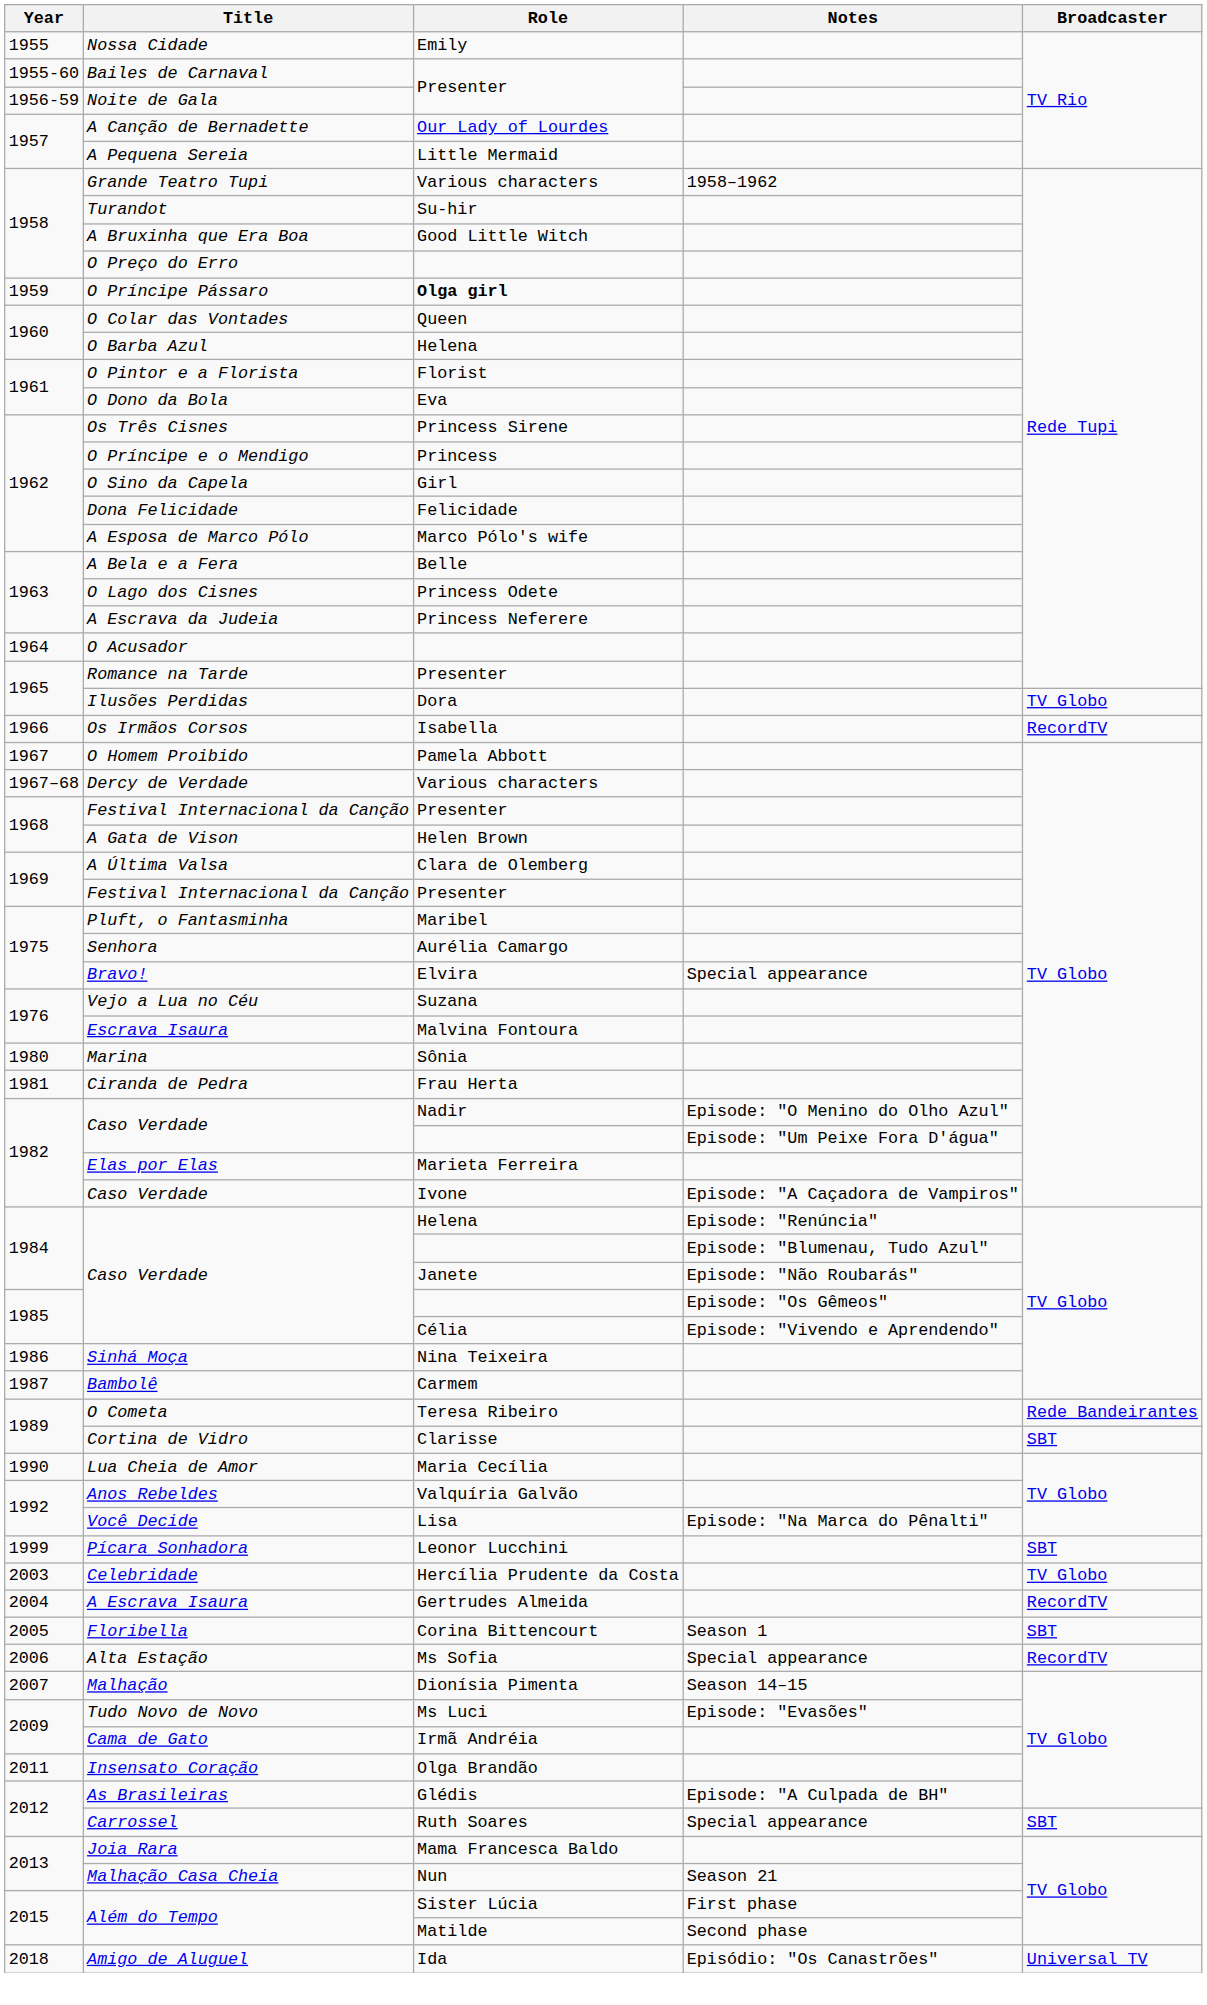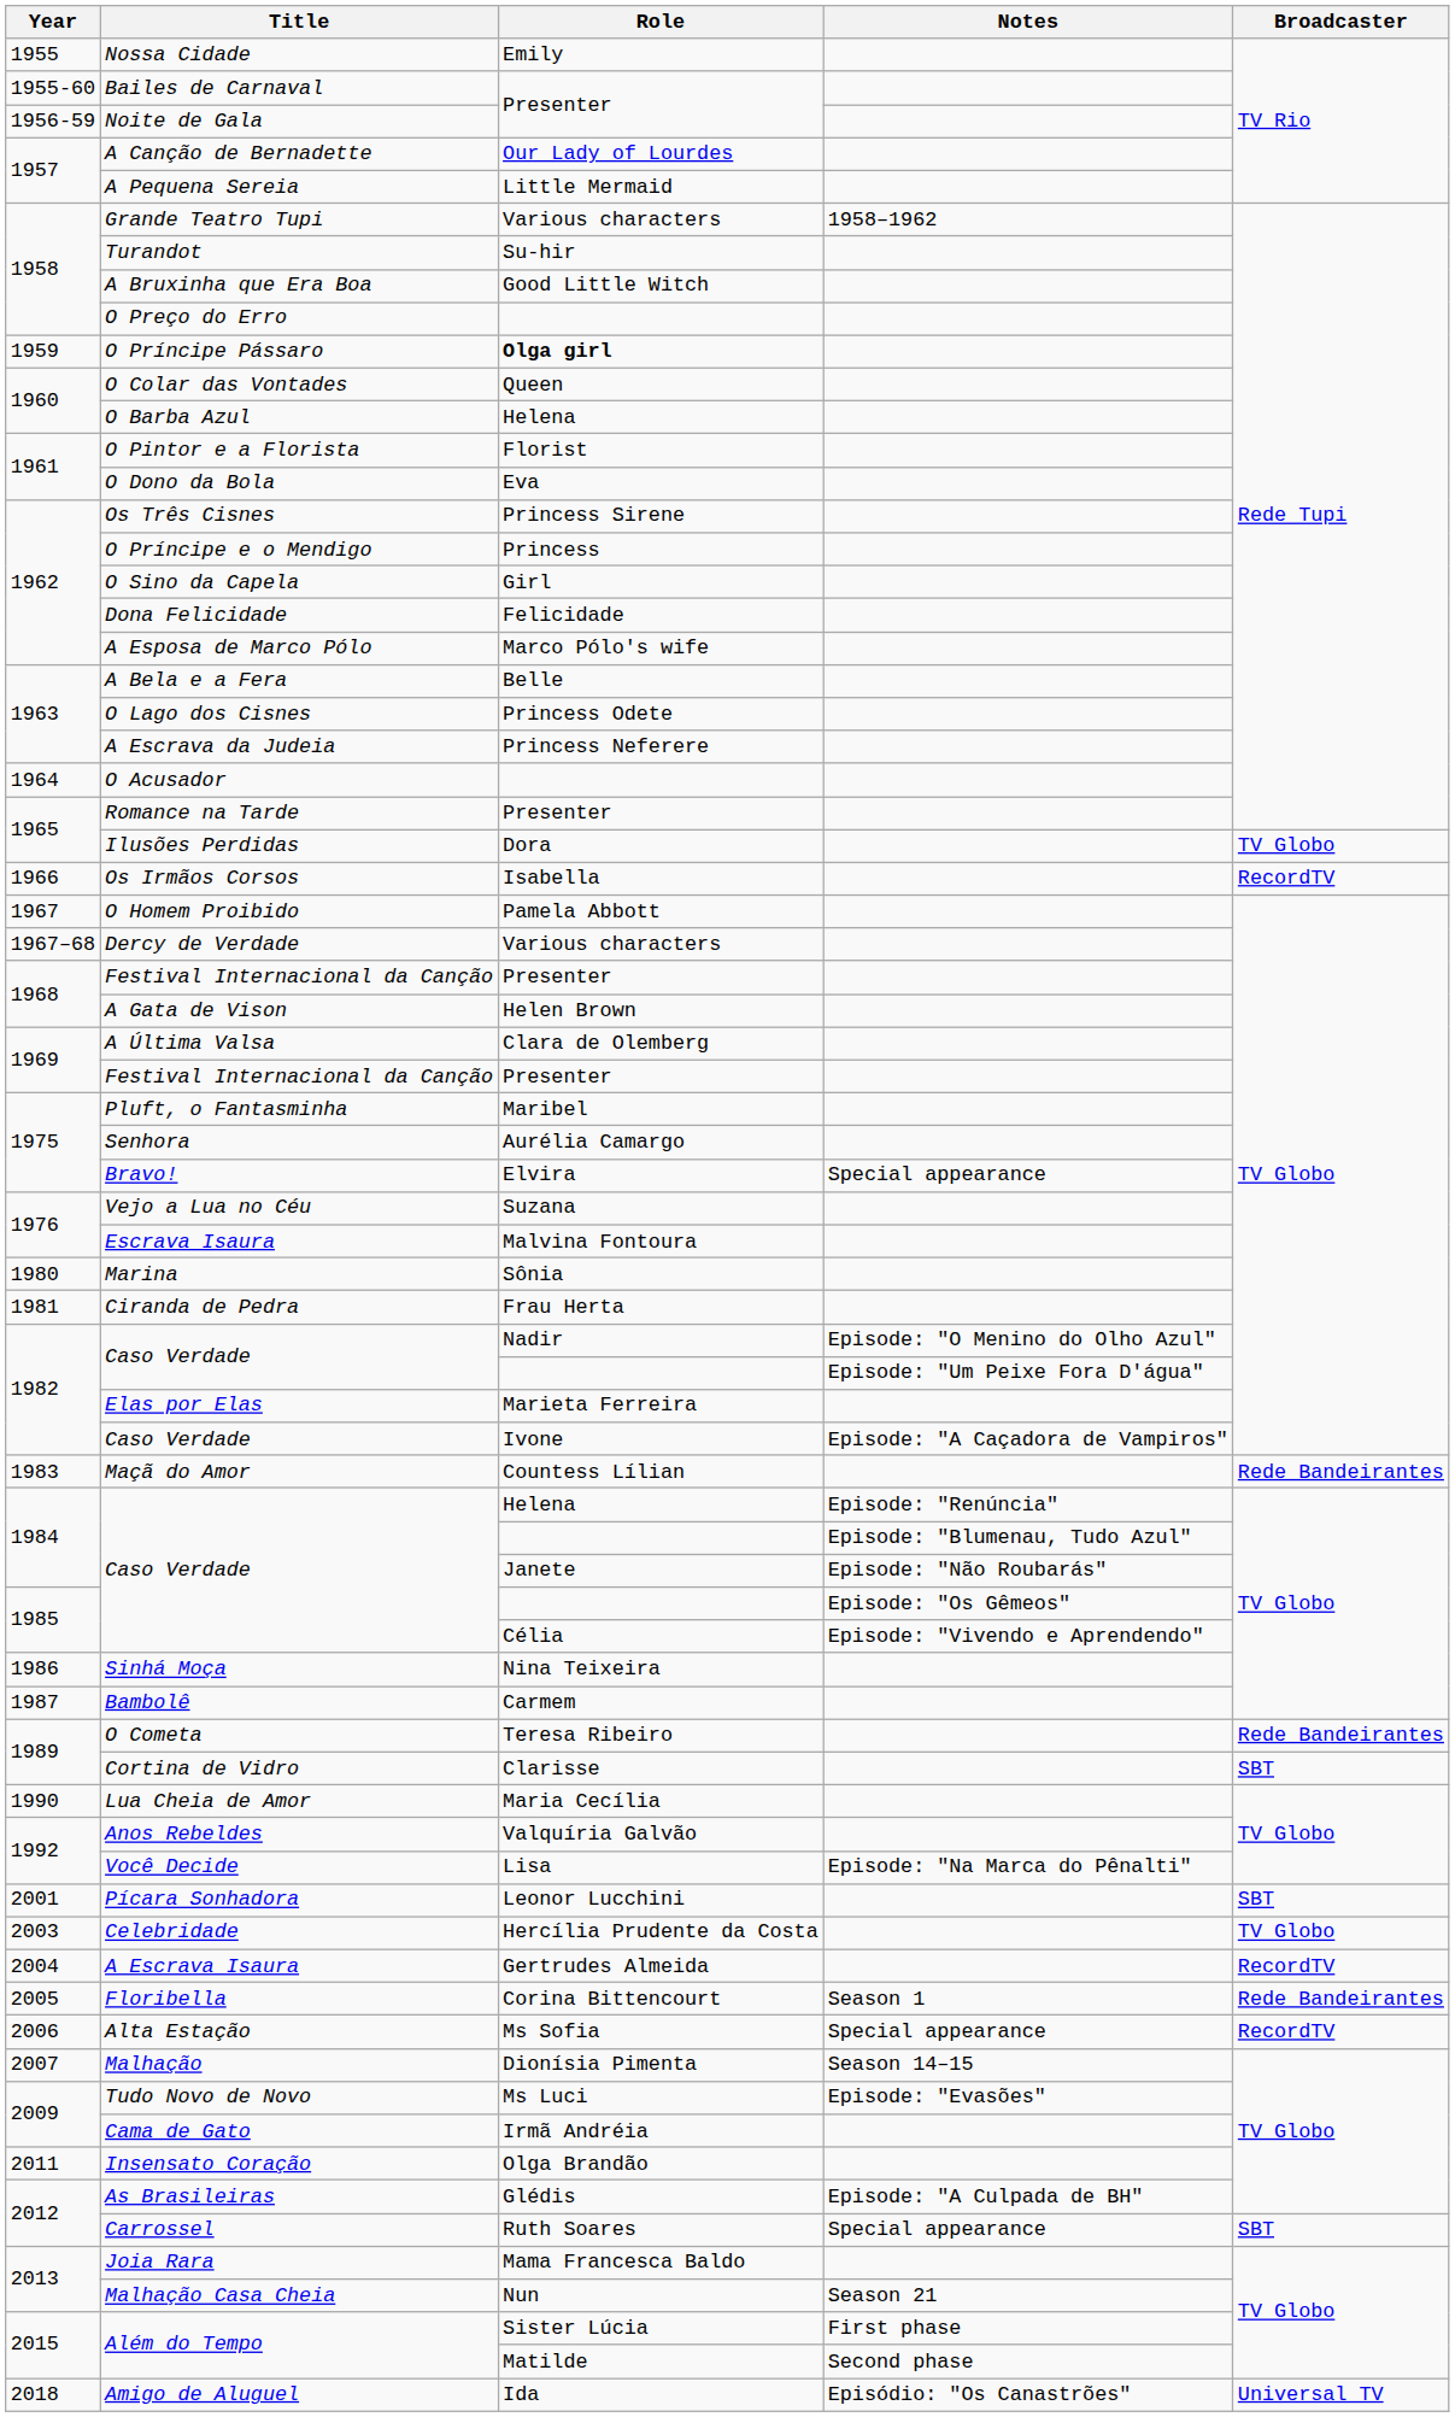+ row: 1983 | Maçã do Amor | Countess Lílian | Rede Bandeirantes
Pícara Sonhadora | Year: 1999 -> 2001
Floribella | Broadcaster: SBT -> Rede Bandeirantes
